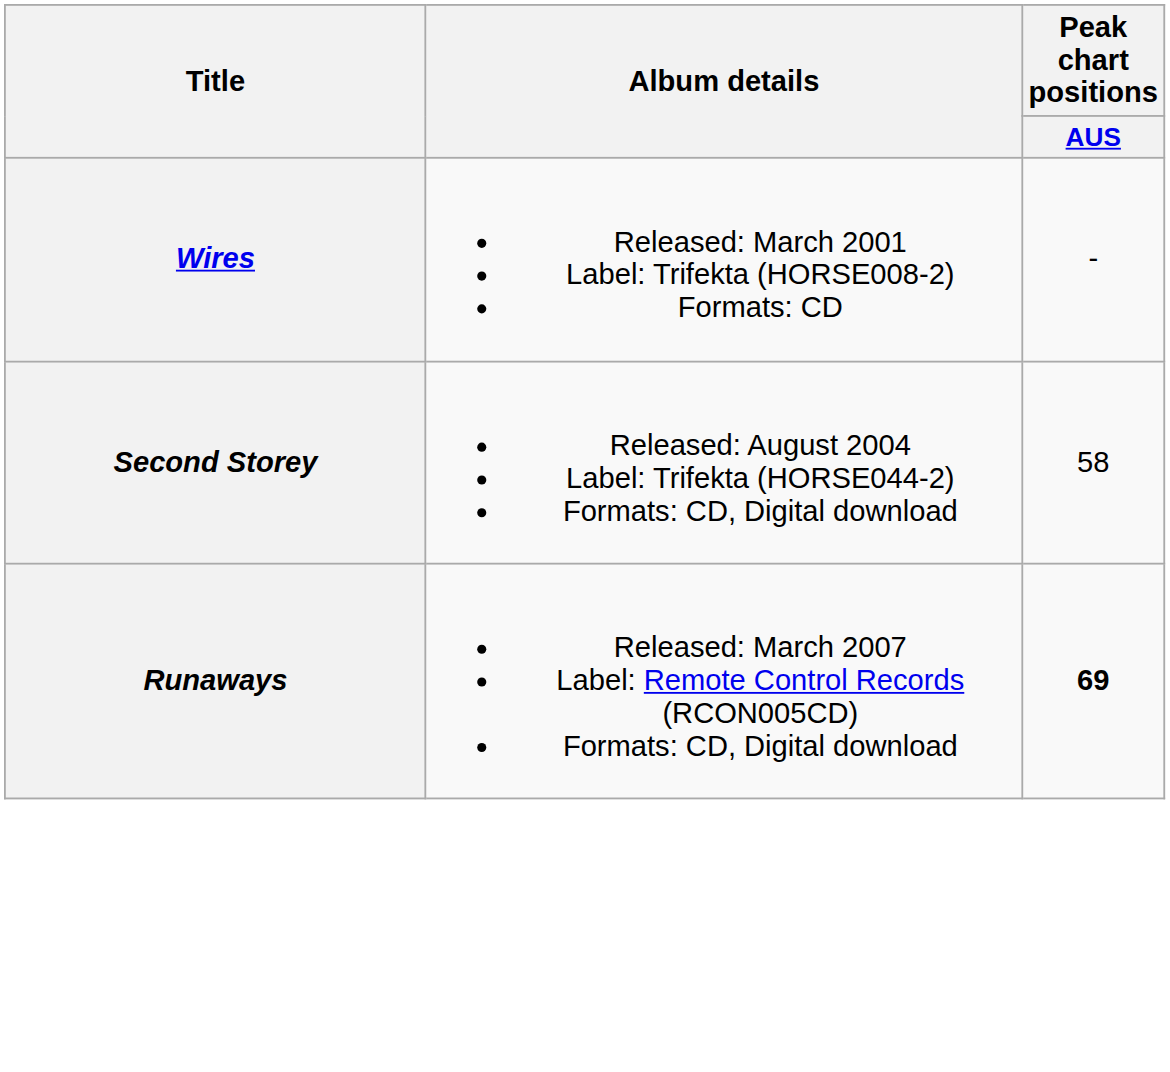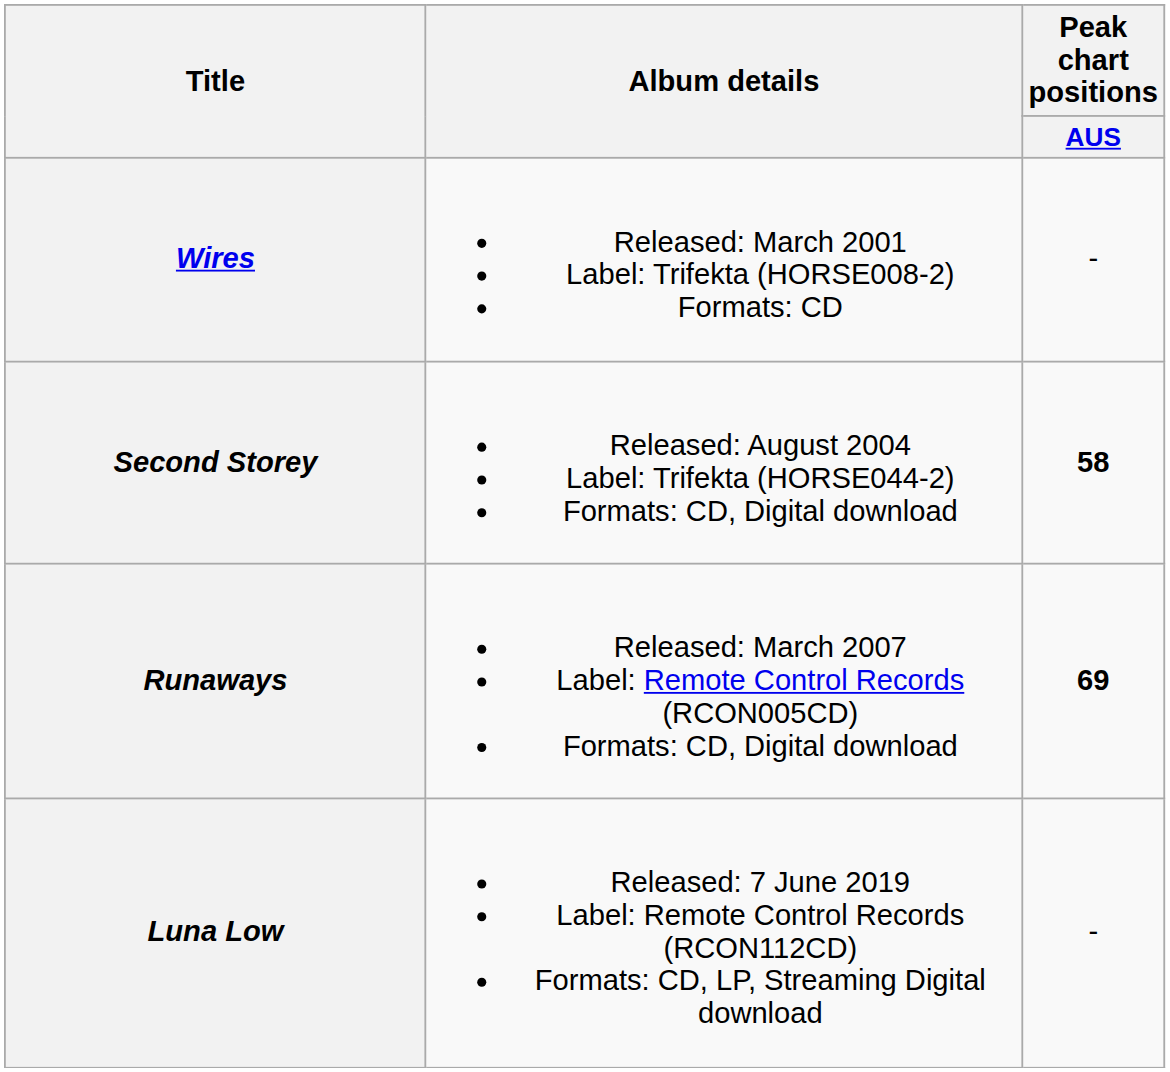Second Storey | Peak chart positions / AUS: normal -> bold
+ row: Luna Low | Released: 7 June 2019 Label: Remote Control Records (RCON112CD) Formats: CD, LP, Streaming Digital download | -
